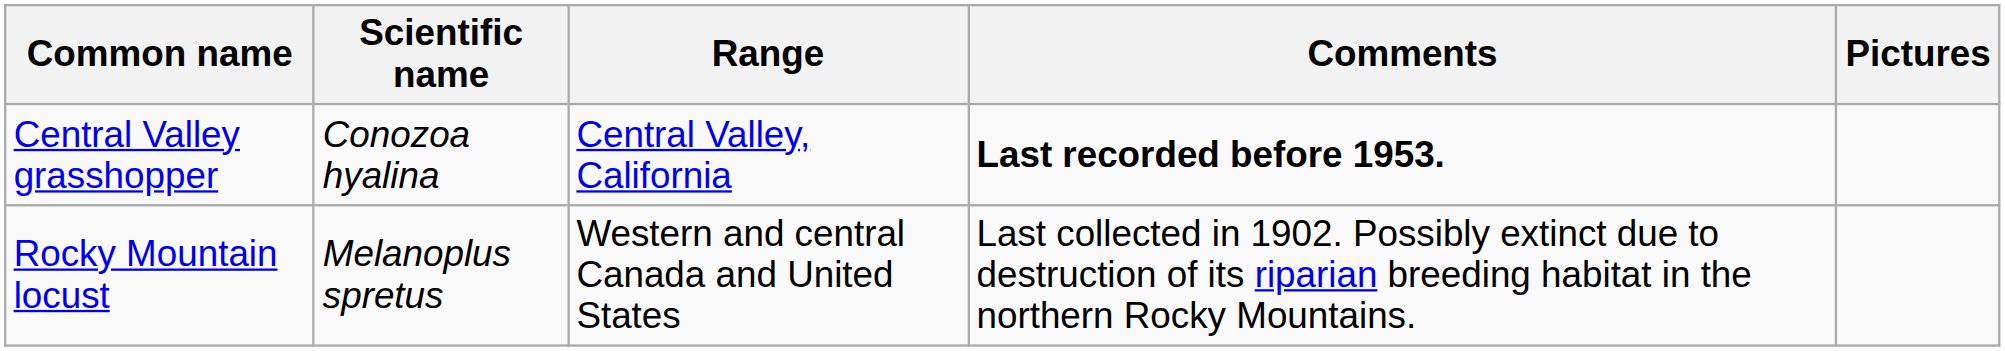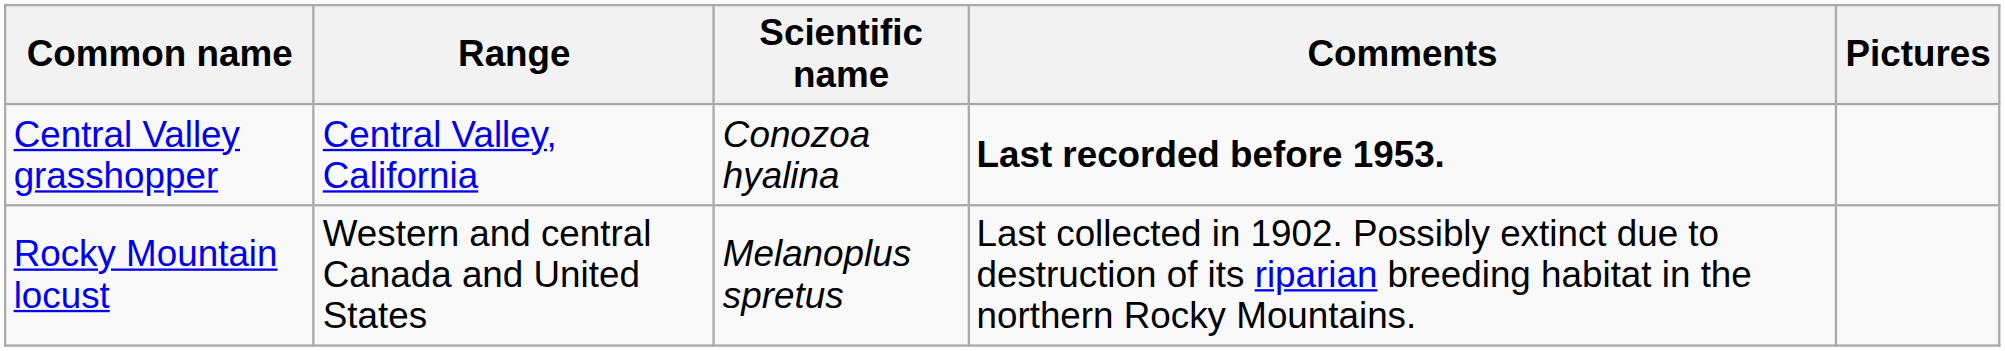columns swapped: Scientific name <-> Range
